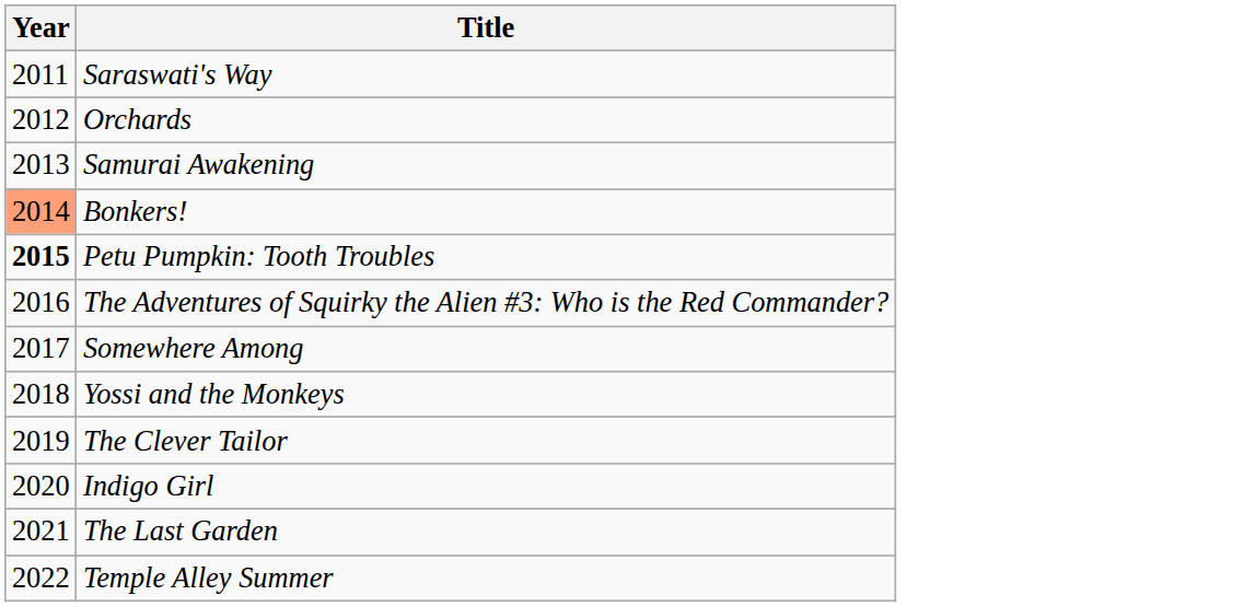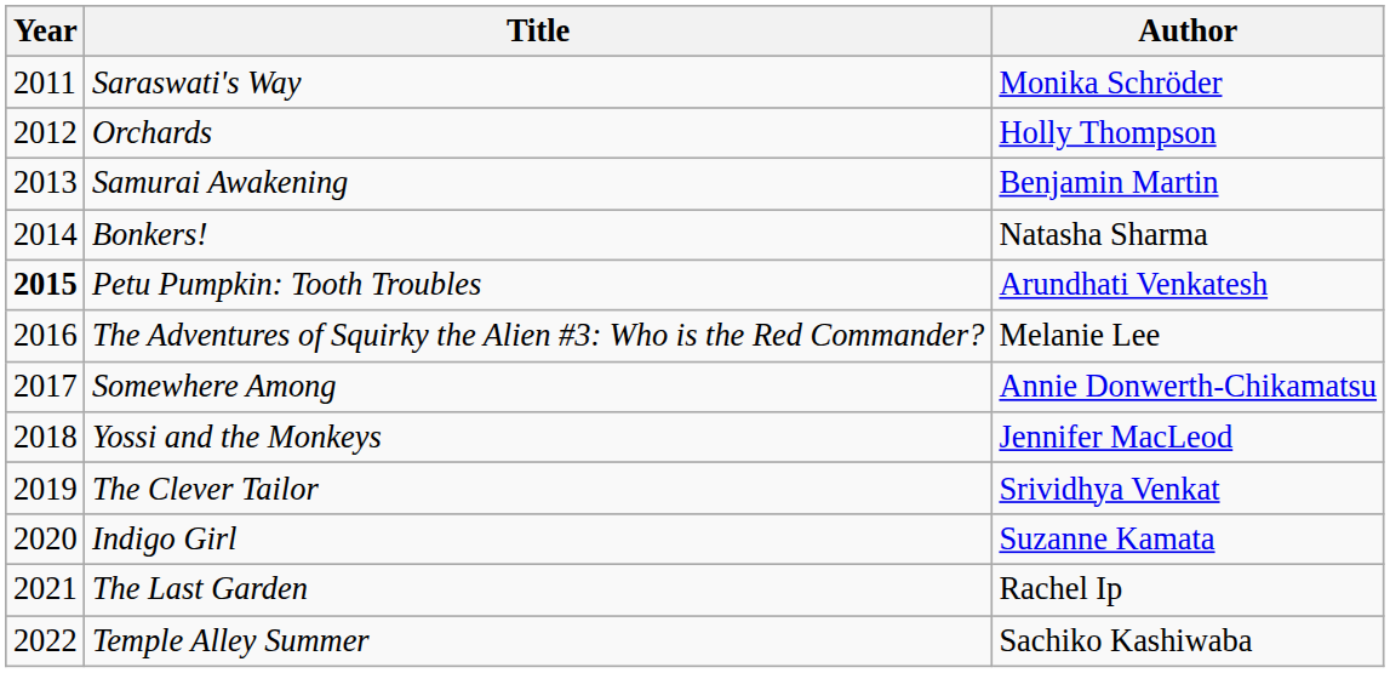+ column: Author | Monika Schröder | Holly Thompson | Benjamin Martin | Natasha Sharma | Arundhati Venkatesh | Melanie Lee | Annie Donwerth-Chikamatsu | Jennifer MacLeod | Srividhya Venkat | Suzanne Kamata | Rachel Ip | Sachiko Kashiwaba
Bonkers! | Year: lightsalmon background -> no background
